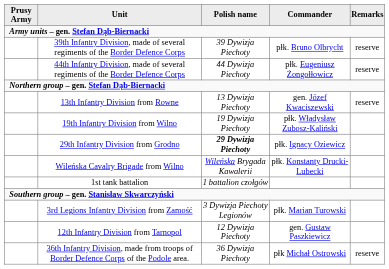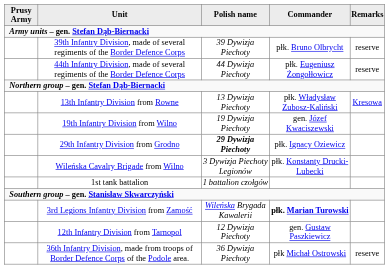13th Infantry Division from Rowne | Commander: gen. Józef Kwaciszewski -> płk. Władysław Zubosz-Kaliński
13th Infantry Division from Rowne | Remarks: reserve -> Kresowa
19th Infantry Division from Wilno | Commander: płk. Władysław Zubosz-Kaliński -> gen. Józef Kwaciszewski
Wileńska Cavalry Brigade from Wilno | Polish name: Wileńska Brygada Kawalerii -> 3 Dywizja Piechoty Legionów
3rd Legions Infantry Division from Zamość | Polish name: 3 Dywizja Piechoty Legionów -> Wileńska Brygada Kawalerii
3rd Legions Infantry Division from Zamość | Commander: normal -> bold
